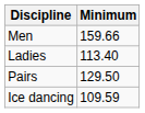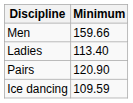Pairs | Minimum: 129.50 -> 120.90
